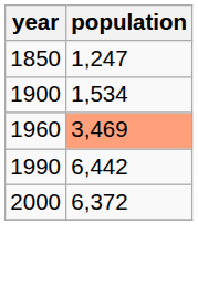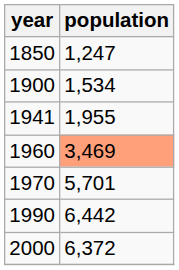+ row: 1941 | 1,955
+ row: 1970 | 5,701
